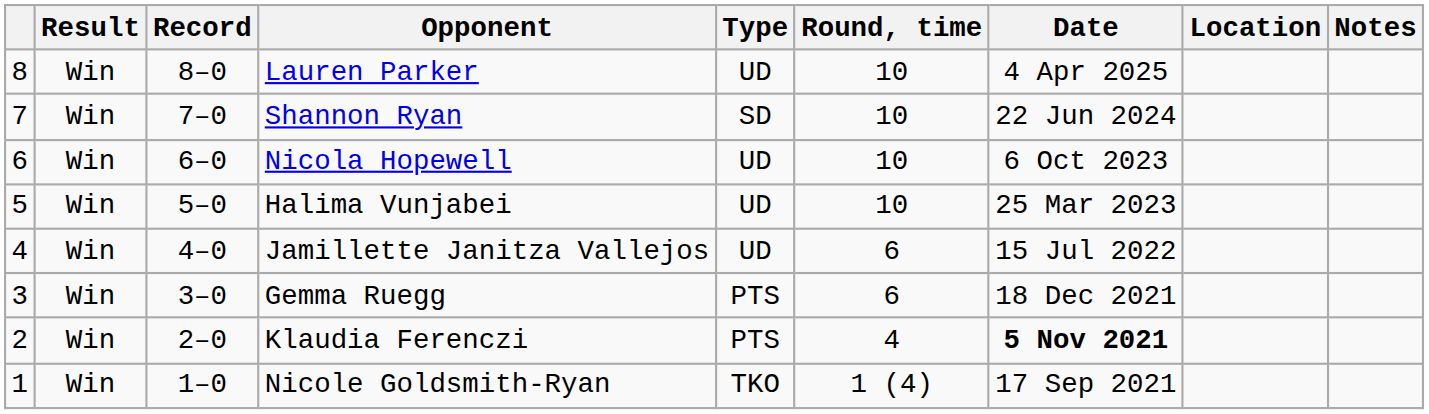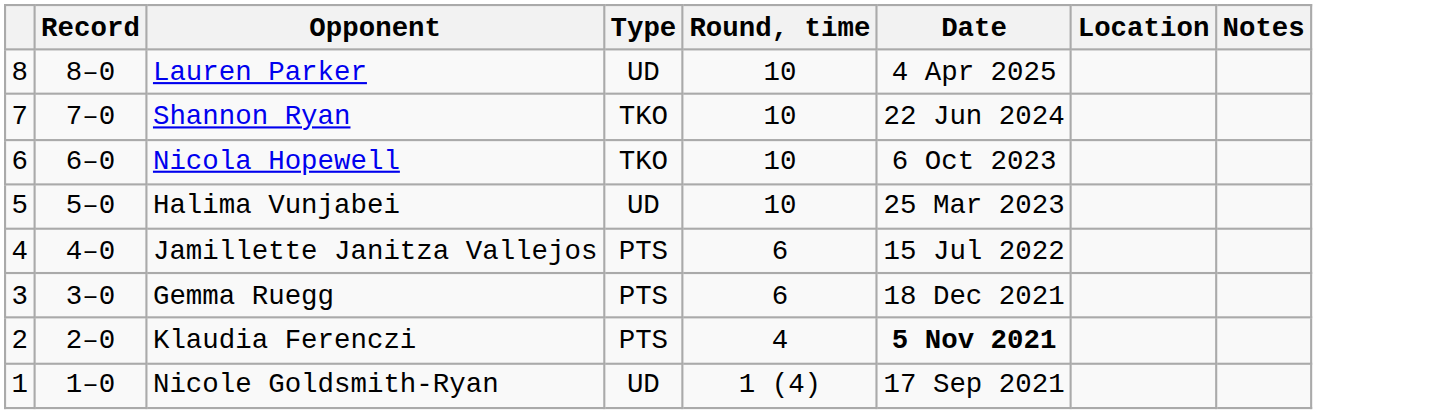- column: Result | Win | Win | Win | Win | Win | Win | Win | Win
Shannon Ryan | Type: SD -> TKO
Nicola Hopewell | Type: UD -> TKO
Jamillette Janitza Vallejos | Type: UD -> PTS
Nicole Goldsmith-Ryan | Type: TKO -> UD
